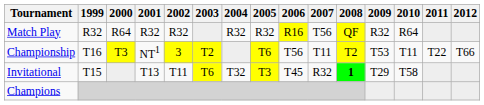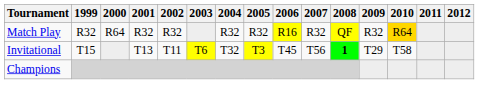Match Play | 2007: T56 -> R32
Match Play | 2010: no background -> gold background
- row: Championship | T16 | T3 | NT1 | 3 | T2 | T6 | T56 | T11 | T2 | T53 | T11 | T22 | T66
Invitational | 2007: R32 -> T56
